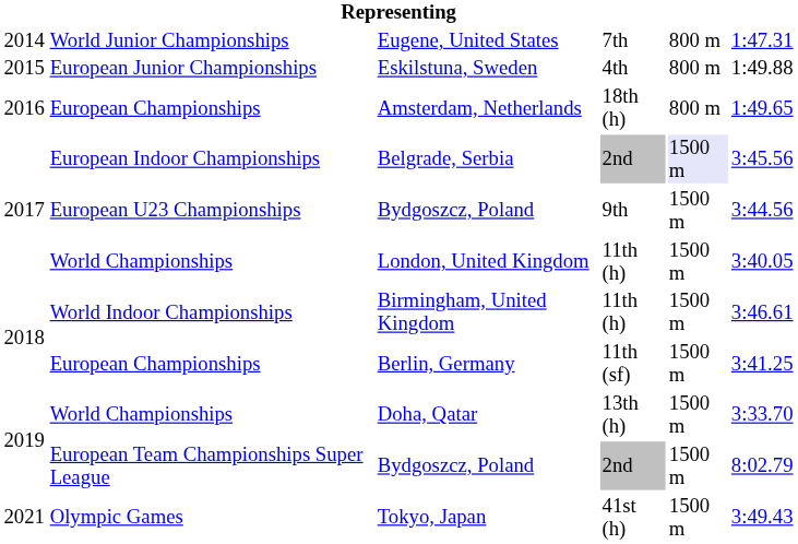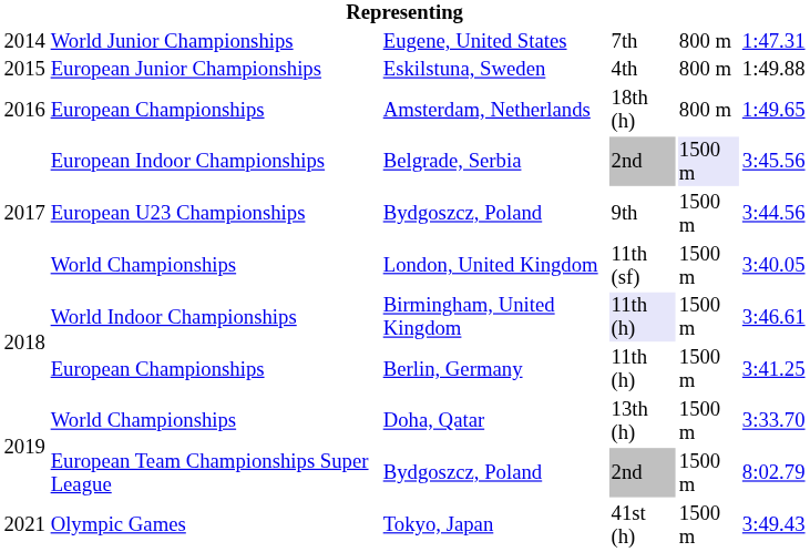London, United Kingdom | column 4: 11th (h) -> 11th (sf)
Birmingham, United Kingdom | column 4: no background -> lavender background
Berlin, Germany | column 4: 11th (sf) -> 11th (h)
